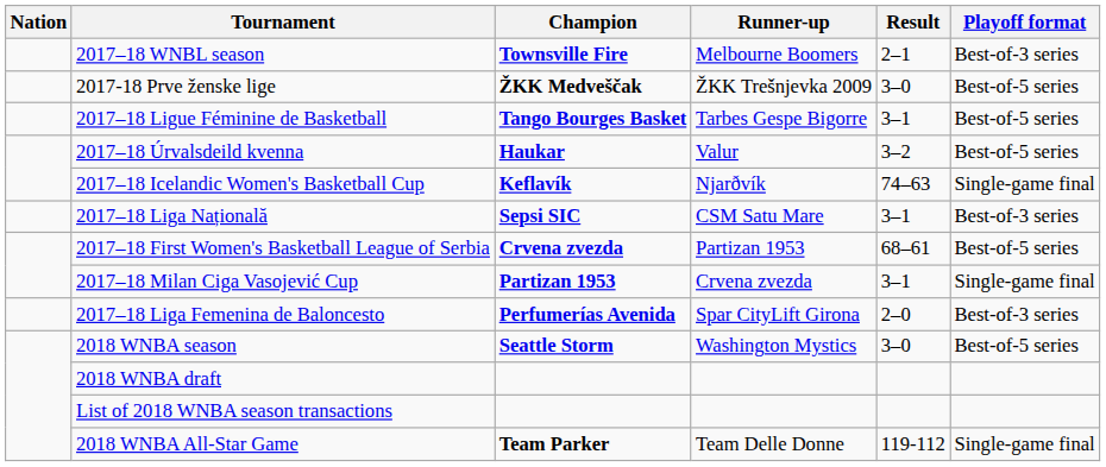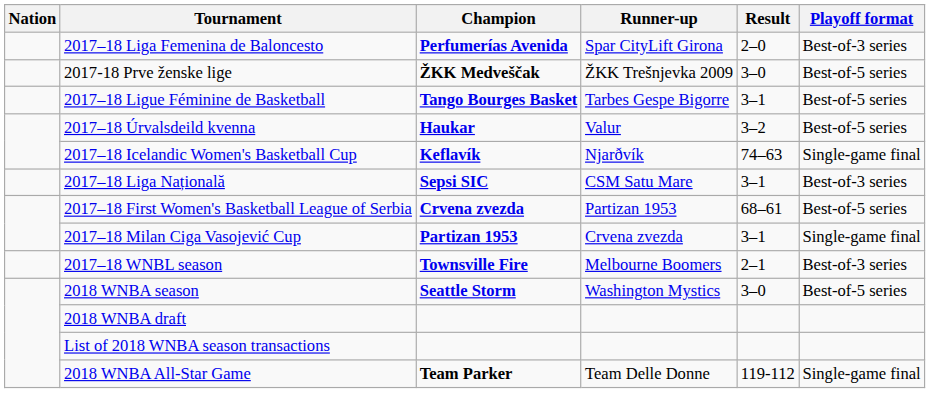rows swapped: 2017–18 WNBL season <-> 2017–18 Liga Femenina de Baloncesto
